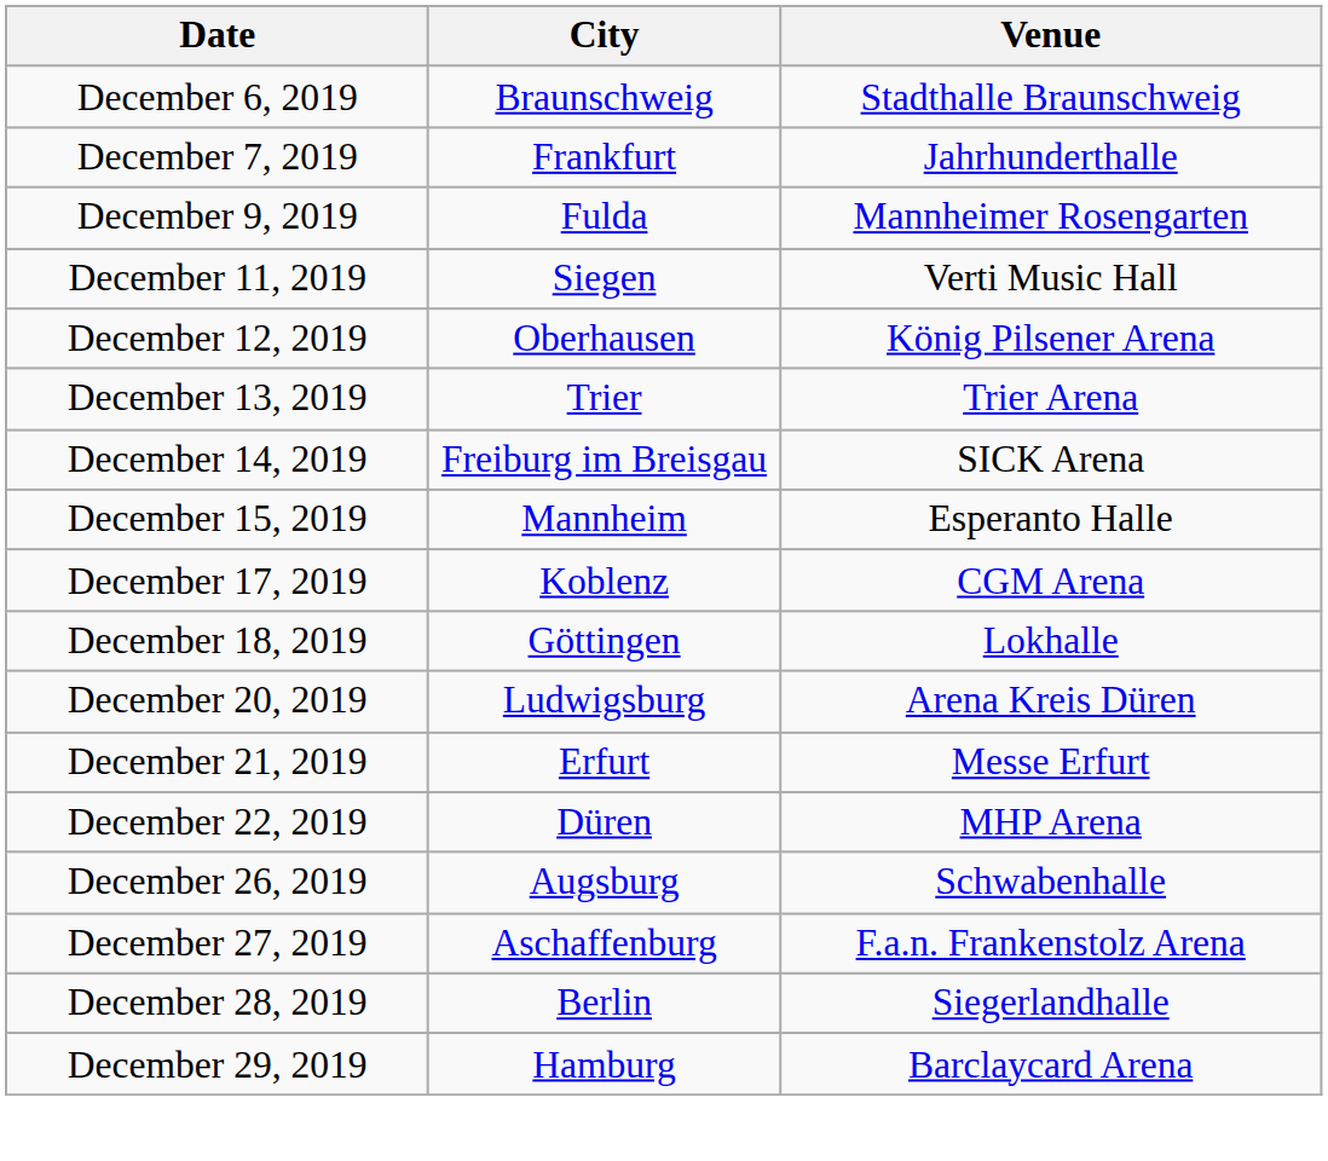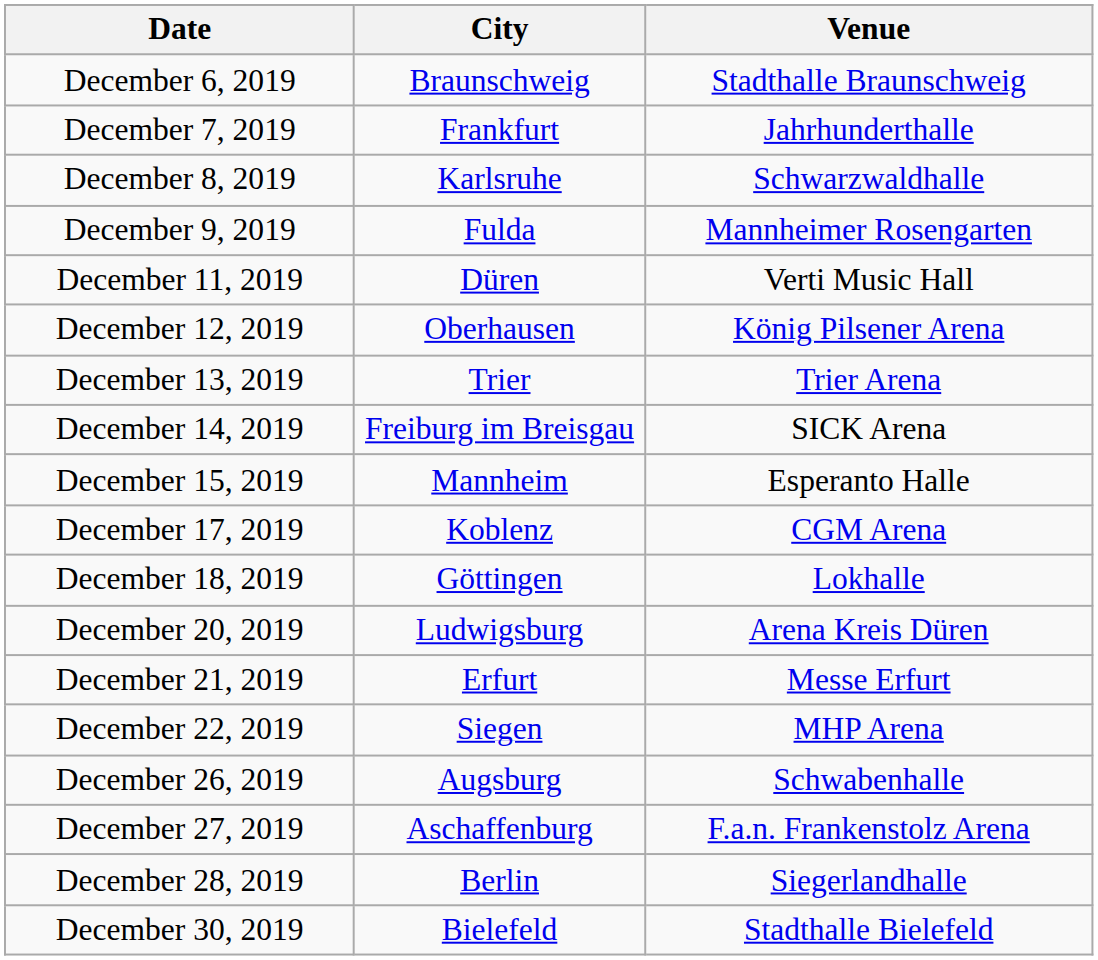+ row: December 8, 2019 | Karlsruhe | Schwarzwaldhalle
December 11, 2019 | City: Siegen -> Düren
December 22, 2019 | City: Düren -> Siegen
- row: December 29, 2019 | Hamburg | Barclaycard Arena
+ row: December 30, 2019 | Bielefeld | Stadthalle Bielefeld
